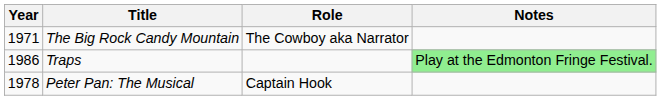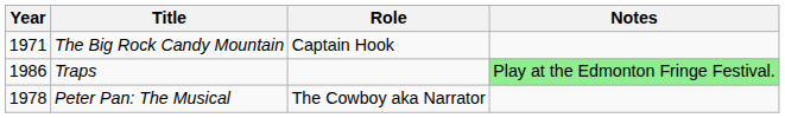The Big Rock Candy Mountain | Role: The Cowboy aka Narrator -> Captain Hook
Peter Pan: The Musical | Role: Captain Hook -> The Cowboy aka Narrator
